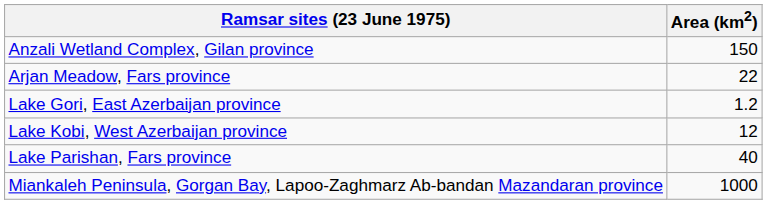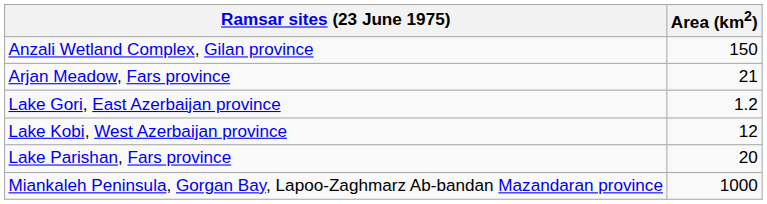Arjan Meadow, Fars province | Area (km2): 22 -> 21
Lake Parishan, Fars province | Area (km2): 40 -> 20
